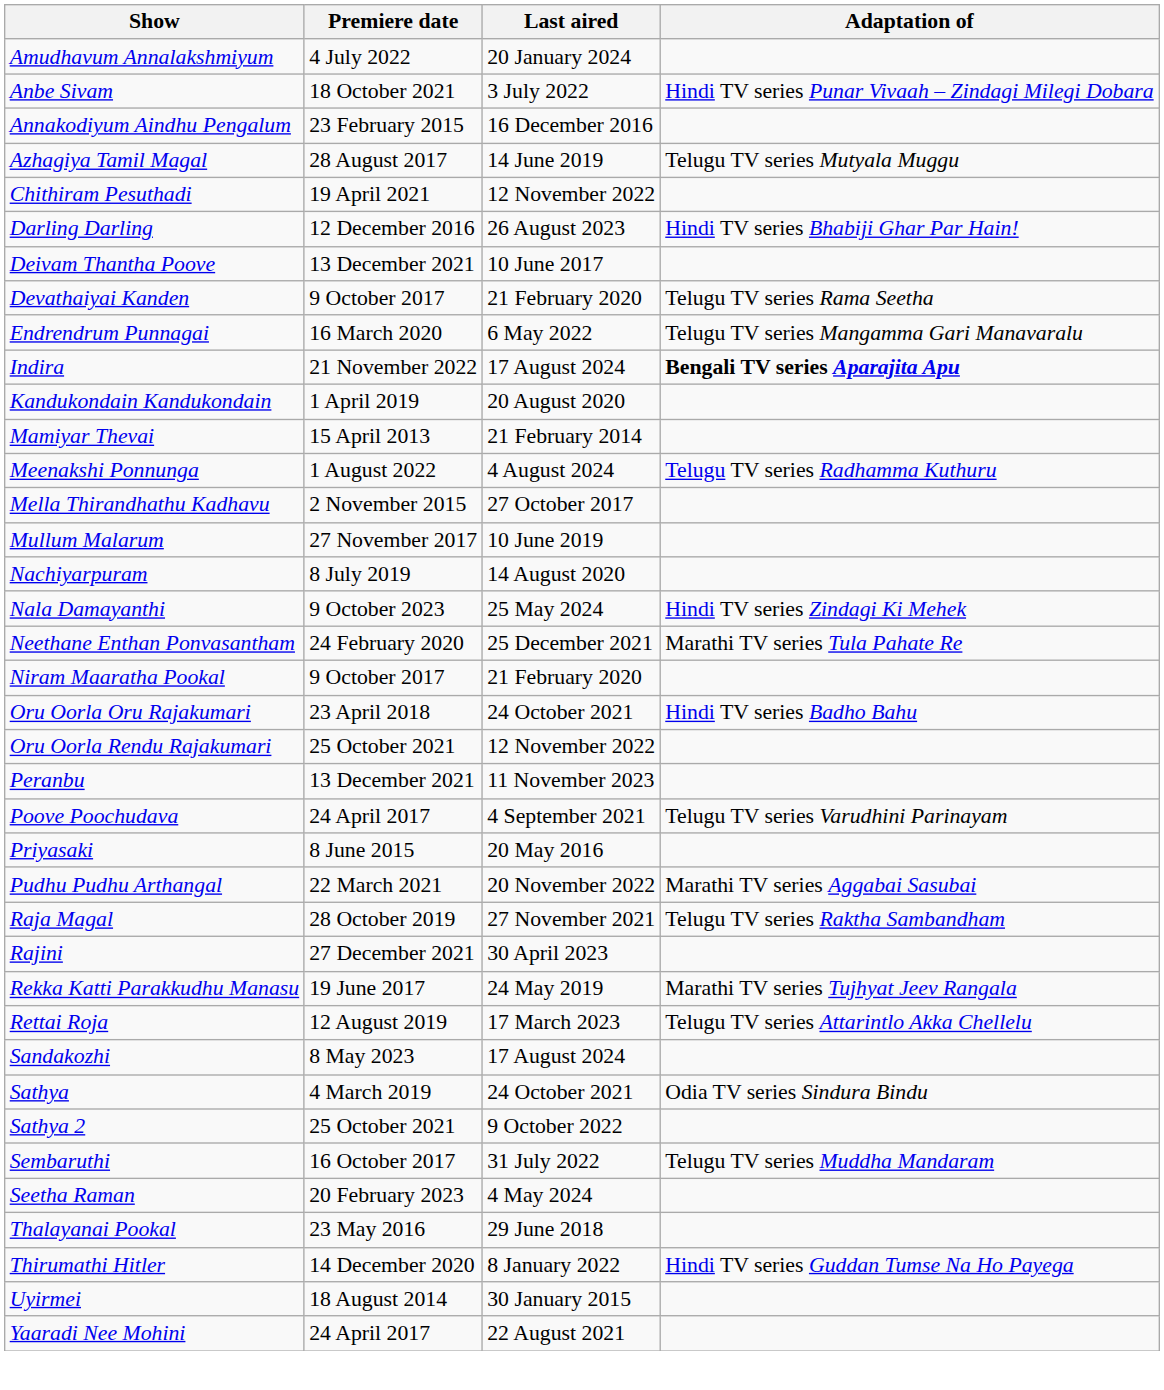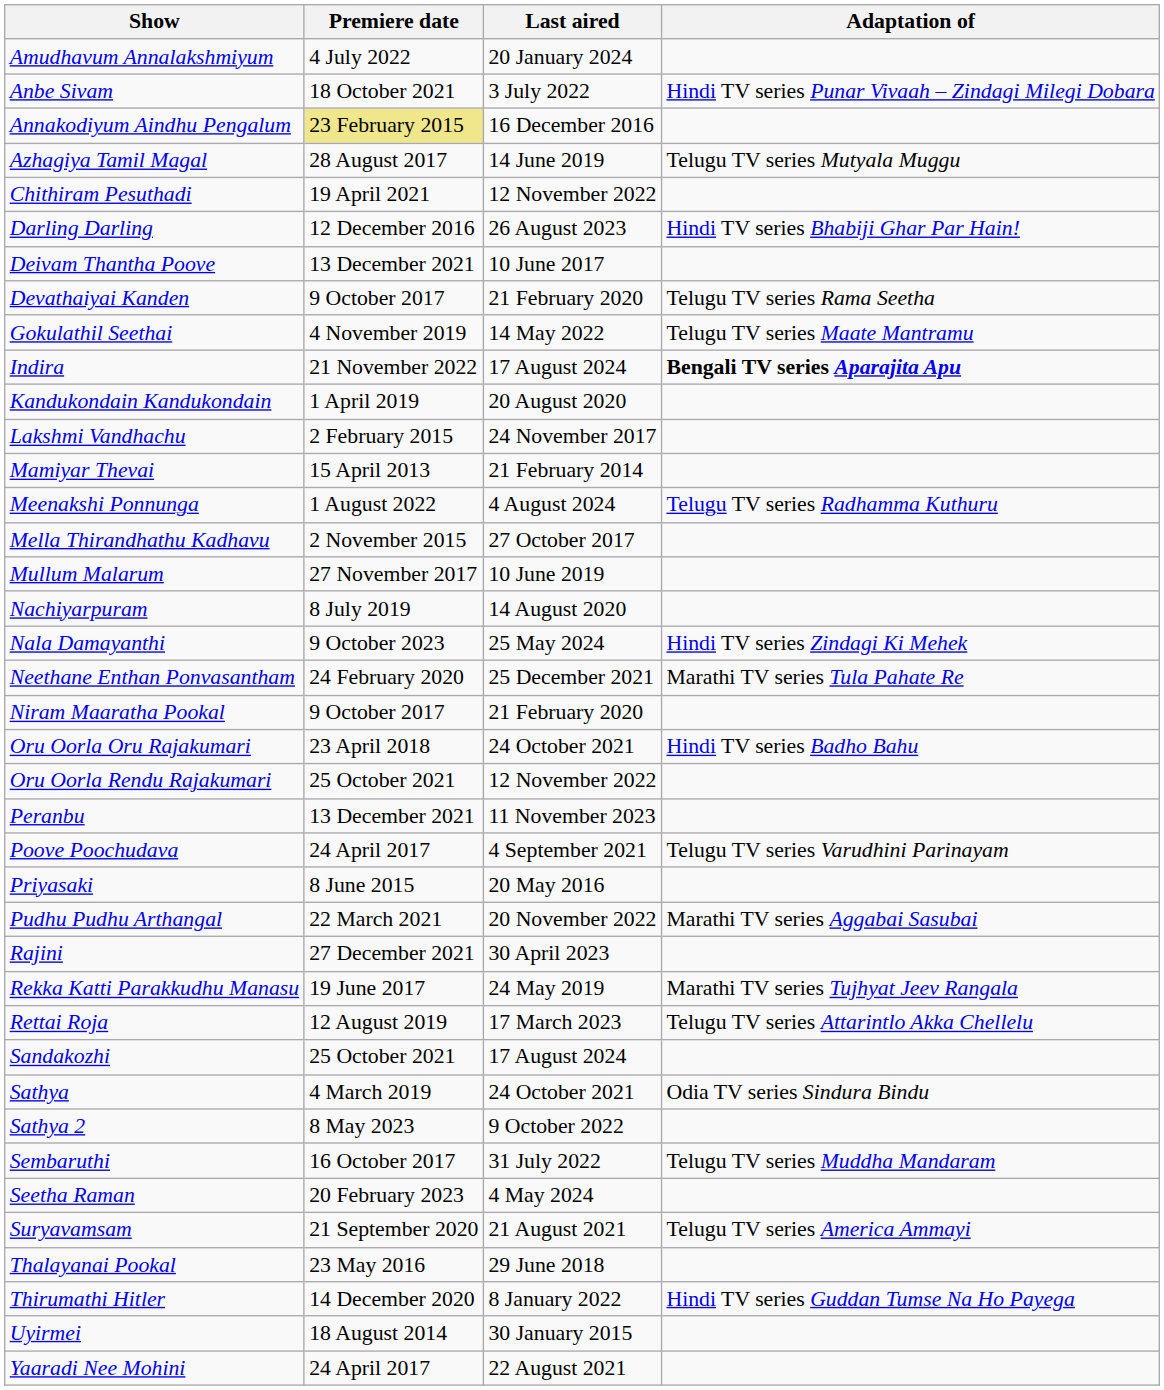Annakodiyum Aindhu Pengalum | Premiere date: no background -> khaki background
- row: Endrendrum Punnagai | 16 March 2020 | 6 May 2022 | Telugu TV series Mangamma Gari Manavaralu
+ row: Gokulathil Seethai | 4 November 2019 | 14 May 2022 | Telugu TV series Maate Mantramu
+ row: Lakshmi Vandhachu | 2 February 2015 | 24 November 2017
- row: Raja Magal | 28 October 2019 | 27 November 2021 | Telugu TV series Raktha Sambandham
Sandakozhi | Premiere date: 8 May 2023 -> 25 October 2021
Sathya 2 | Premiere date: 25 October 2021 -> 8 May 2023
+ row: Suryavamsam | 21 September 2020 | 21 August 2021 | Telugu TV series America Ammayi
